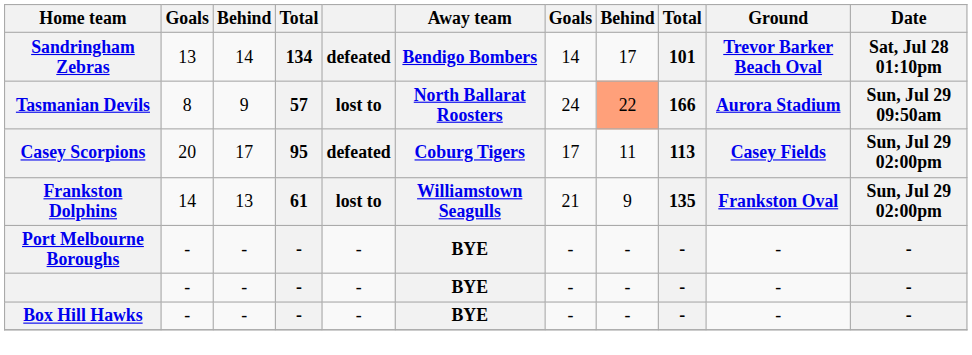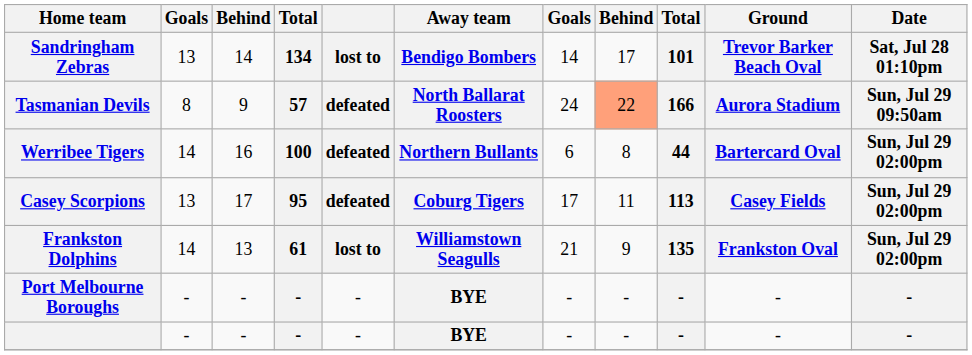Sandringham Zebras | column 5: defeated -> lost to
Tasmanian Devils | column 5: lost to -> defeated
+ row: Werribee Tigers | 14 | 16 | 100 | defeated | Northern Bullants | 6 | 8 | 44 | Bartercard Oval | Sun, Jul 29 02:00pm
Casey Scorpions | column 2: 20 -> 13
- row: Box Hill Hawks | - | - | - | - | BYE | - | - | - | - | -
